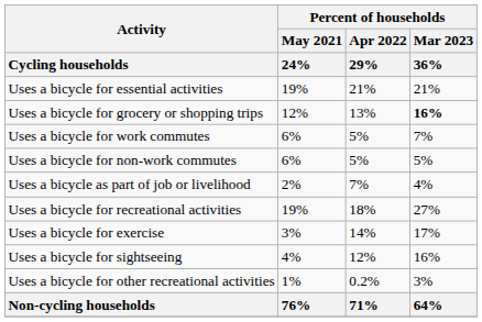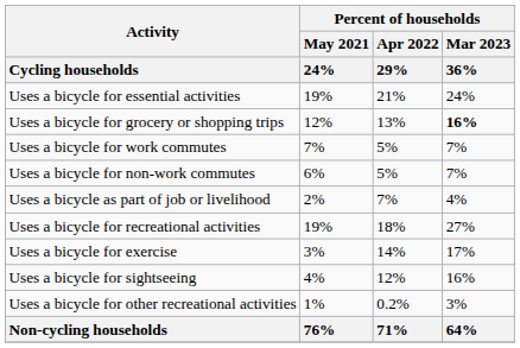Uses a bicycle for essential activities | Percent of households / Mar 2023 / 36%: 21% -> 24%
Uses a bicycle for work commutes | Percent of households / May 2021 / 24%: 6% -> 7%
Uses a bicycle for non-work commutes | Percent of households / Mar 2023 / 36%: 5% -> 7%
